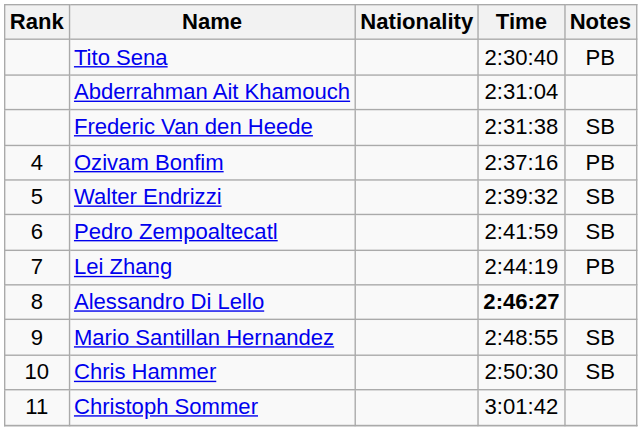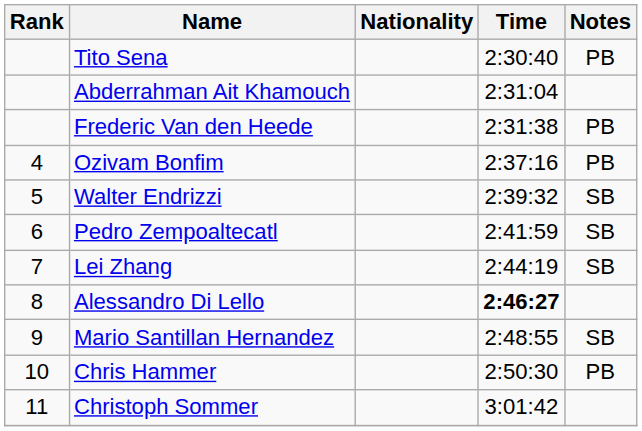Frederic Van den Heede | Notes: SB -> PB
Lei Zhang | Notes: PB -> SB
Chris Hammer | Notes: SB -> PB
